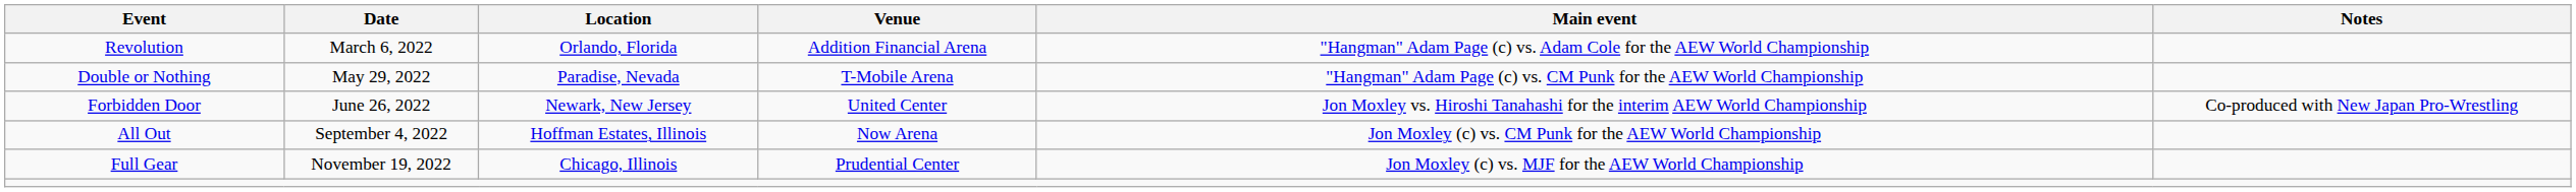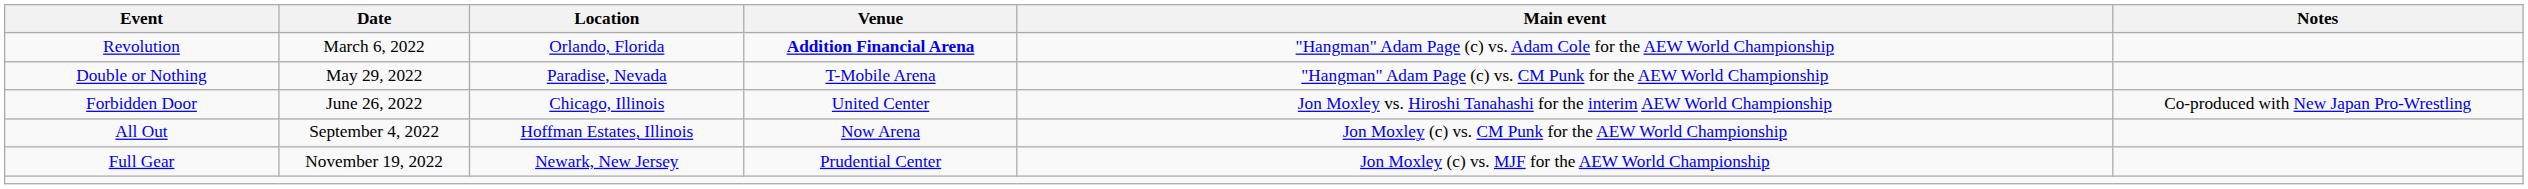Revolution | Venue: normal -> bold
Forbidden Door | Location: Newark, New Jersey -> Chicago, Illinois
Full Gear | Location: Chicago, Illinois -> Newark, New Jersey
